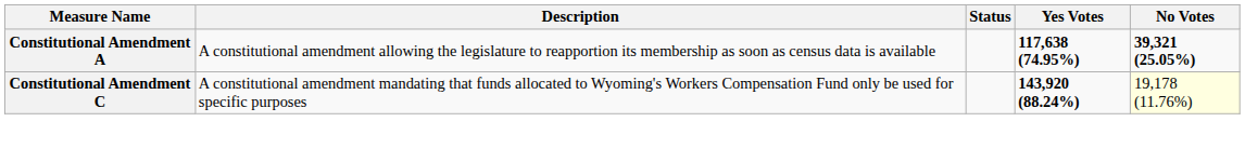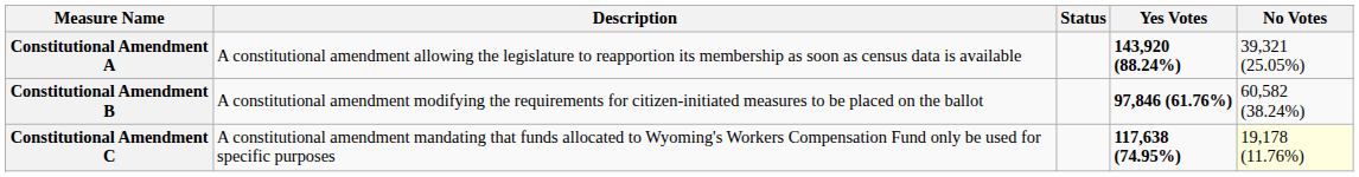Constitutional Amendment A | Yes Votes: 117,638 (74.95%) -> 143,920 (88.24%)
Constitutional Amendment A | No Votes: bold -> normal
+ row: Constitutional Amendment B | A constitutional amendment modifying the requirements for citizen-initiated measures to be placed on the ballot | 97,846 (61.76%) | 60,582 (38.24%)
Constitutional Amendment C | Yes Votes: 143,920 (88.24%) -> 117,638 (74.95%)
